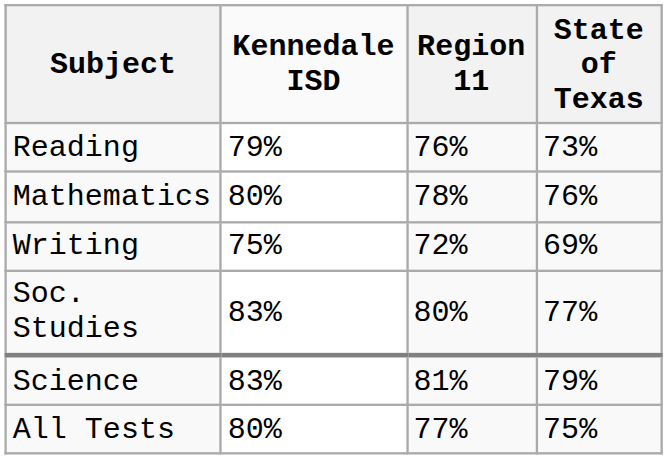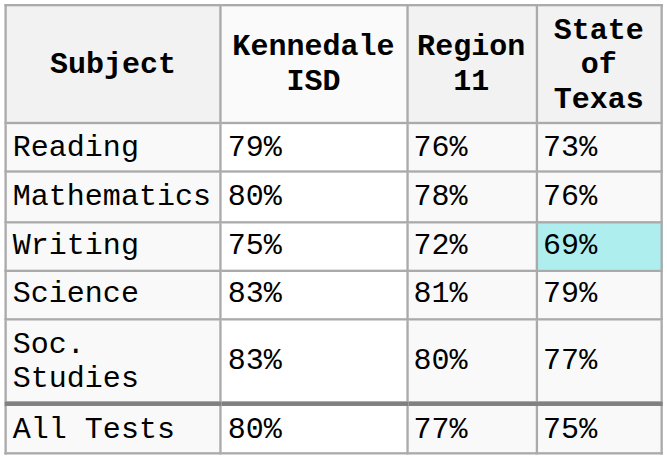Writing | State of Texas: no background -> paleturquoise background
rows swapped: Science <-> Soc. Studies
